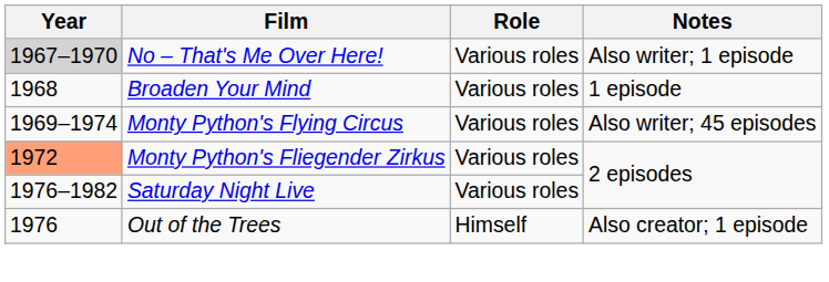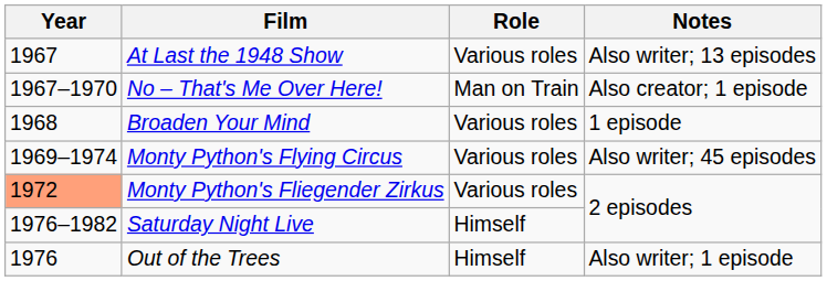+ row: 1967 | At Last the 1948 Show | Various roles | Also writer; 13 episodes
No – That's Me Over Here! | Year: lightgrey background -> no background
No – That's Me Over Here! | Role: Various roles -> Man on Train
No – That's Me Over Here! | Notes: Also writer; 1 episode -> Also creator; 1 episode
Saturday Night Live | Role: Various roles -> Himself
Out of the Trees | Notes: Also creator; 1 episode -> Also writer; 1 episode
